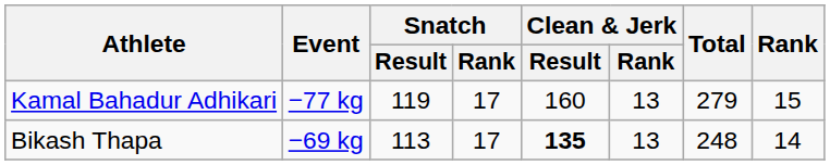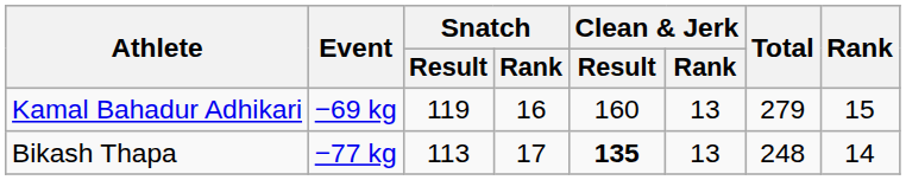Kamal Bahadur Adhikari | Event: −77 kg -> −69 kg
Kamal Bahadur Adhikari | Snatch / Rank: 17 -> 16
Bikash Thapa | Event: −69 kg -> −77 kg
